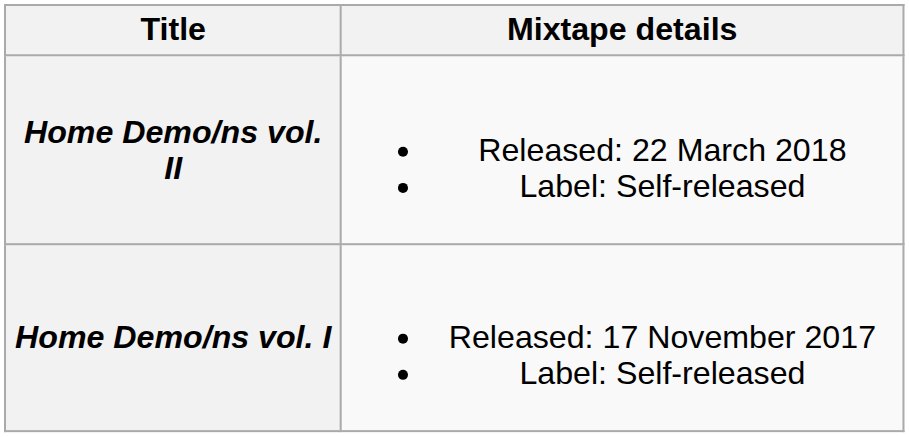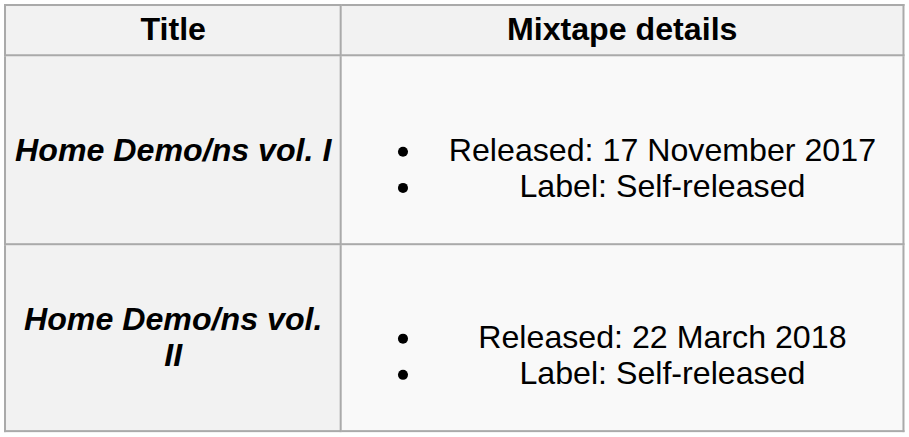rows swapped: Home Demo/ns vol. I <-> Home Demo/ns vol. II
